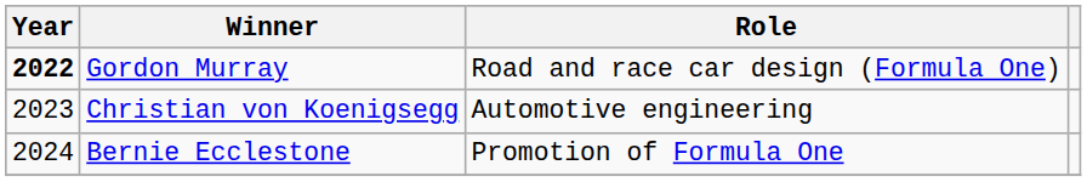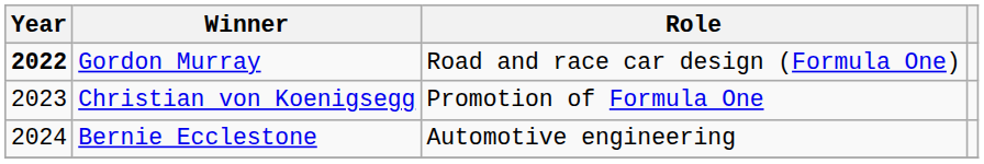Christian von Koenigsegg | Role: Automotive engineering -> Promotion of Formula One
Bernie Ecclestone | Role: Promotion of Formula One -> Automotive engineering
